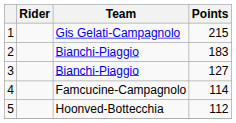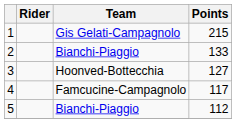2 | Points: 183 -> 133
3 | Team: Bianchi-Piaggio -> Hoonved-Bottecchia
4 | Points: 114 -> 117
5 | Team: Hoonved-Bottecchia -> Bianchi-Piaggio
